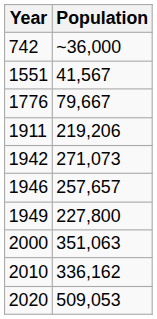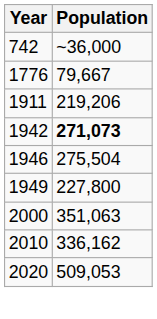- row: 1551 | 41,567
1942 | Population: normal -> bold
1946 | Population: 257,657 -> 275,504
